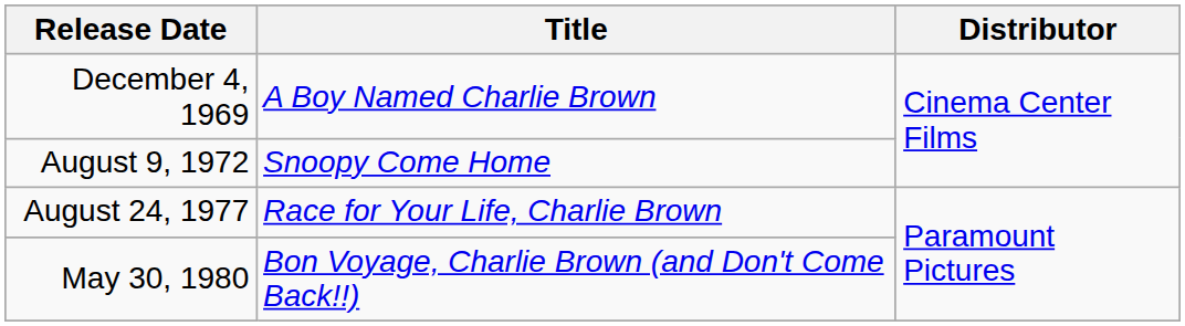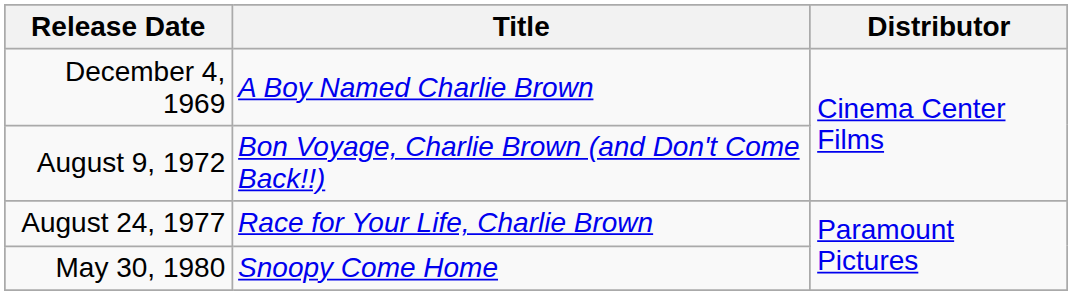August 9, 1972 | Title: Snoopy Come Home -> Bon Voyage, Charlie Brown (and Don't Come Back!!)
May 30, 1980 | Title: Bon Voyage, Charlie Brown (and Don't Come Back!!) -> Snoopy Come Home
